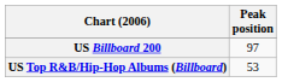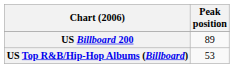US Billboard 200 | Peak position: 97 -> 89
